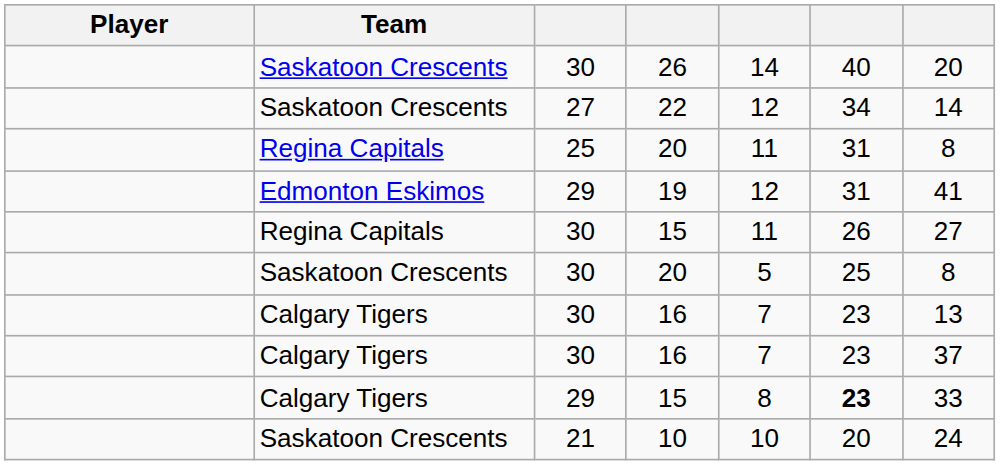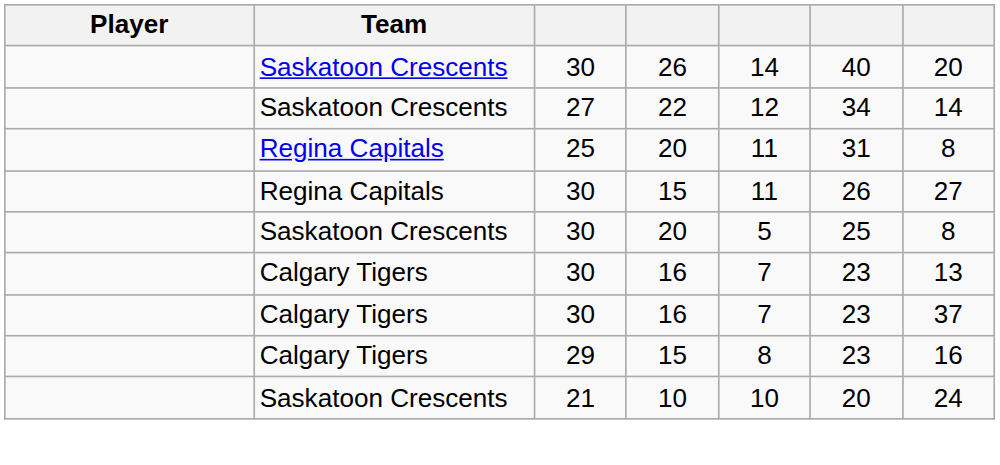- row: Edmonton Eskimos | 29 | 19 | 12 | 31 | 41
29 / 15 | column 6: bold -> normal
29 / 15 | column 7: 33 -> 16
